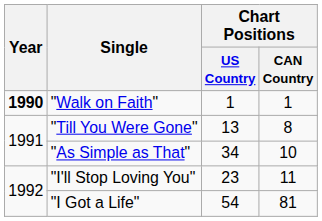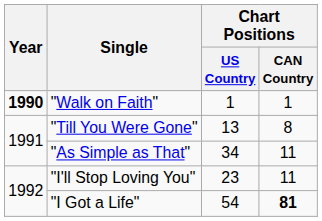"As Simple as That" | Chart Positions / CAN Country: 10 -> 11
"I Got a Life" | Chart Positions / CAN Country: normal -> bold
